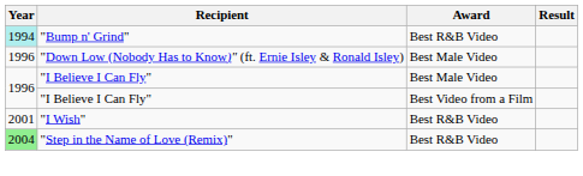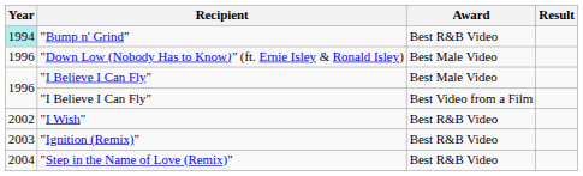"I Wish" | Year: 2001 -> 2002
+ row: 2003 | "Ignition (Remix)" | Best R&B Video
"Step in the Name of Love (Remix)" | Year: lightgreen background -> no background
